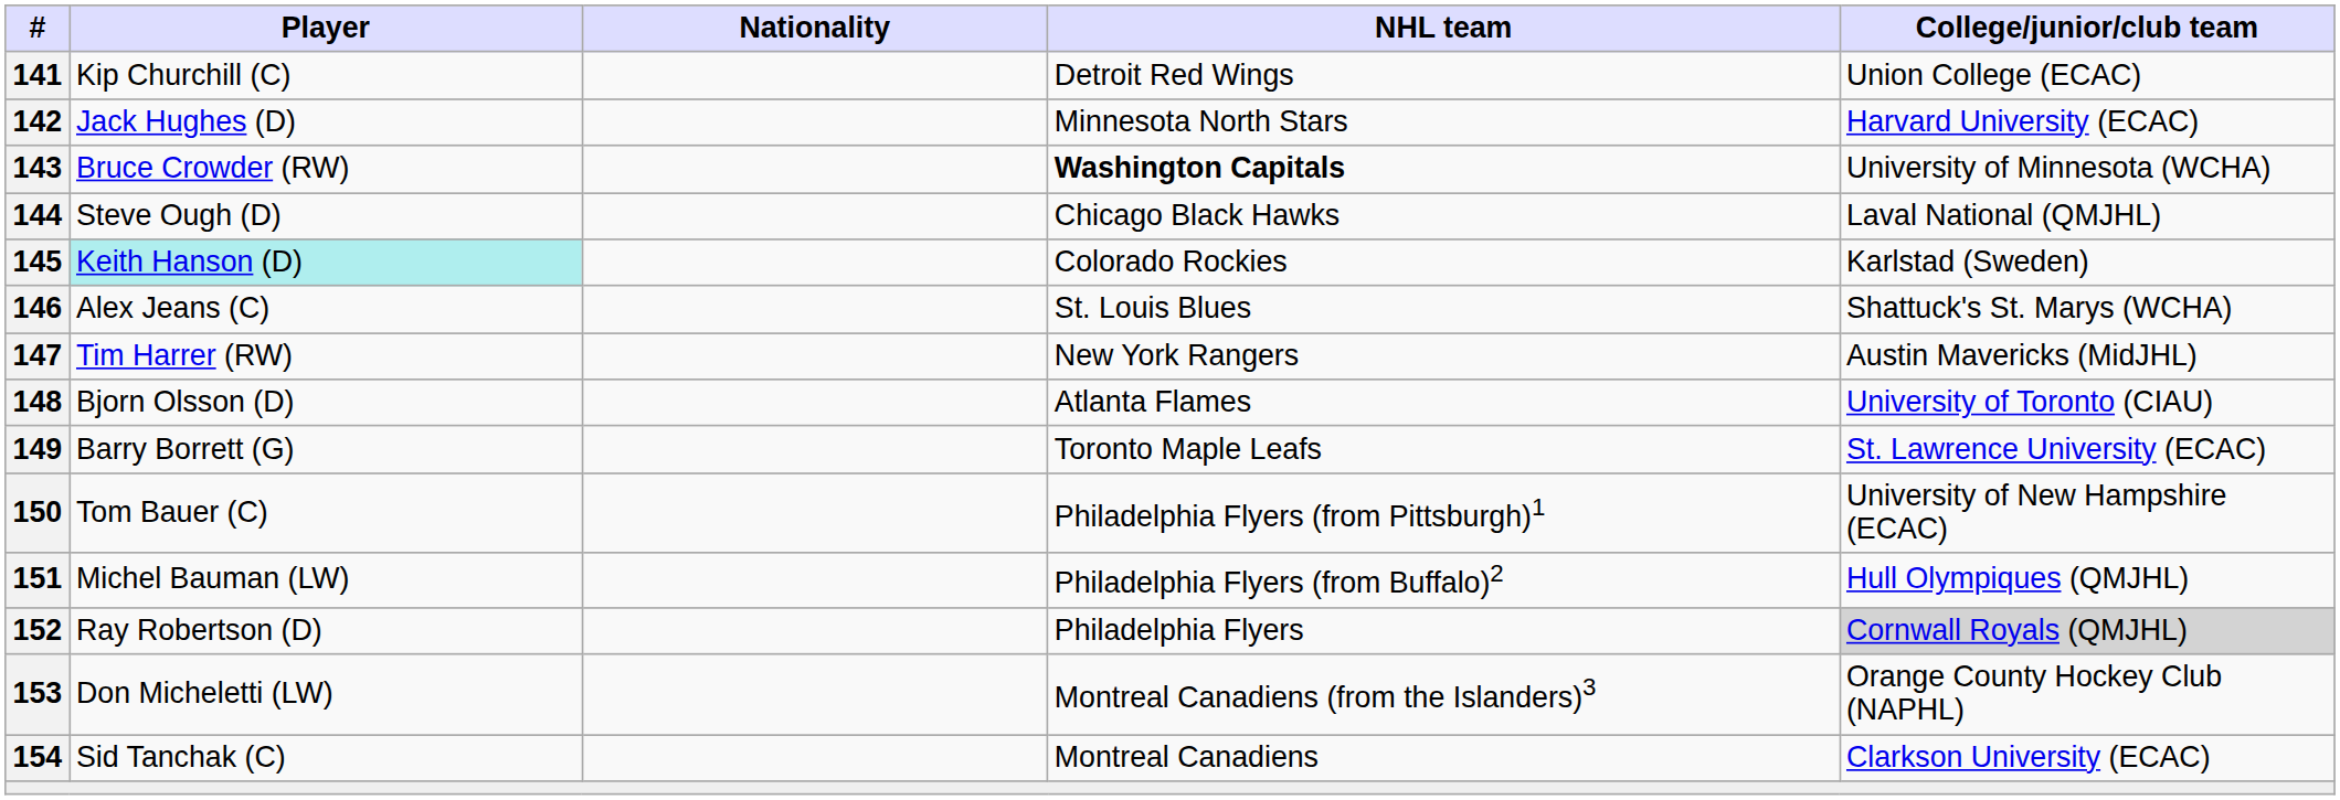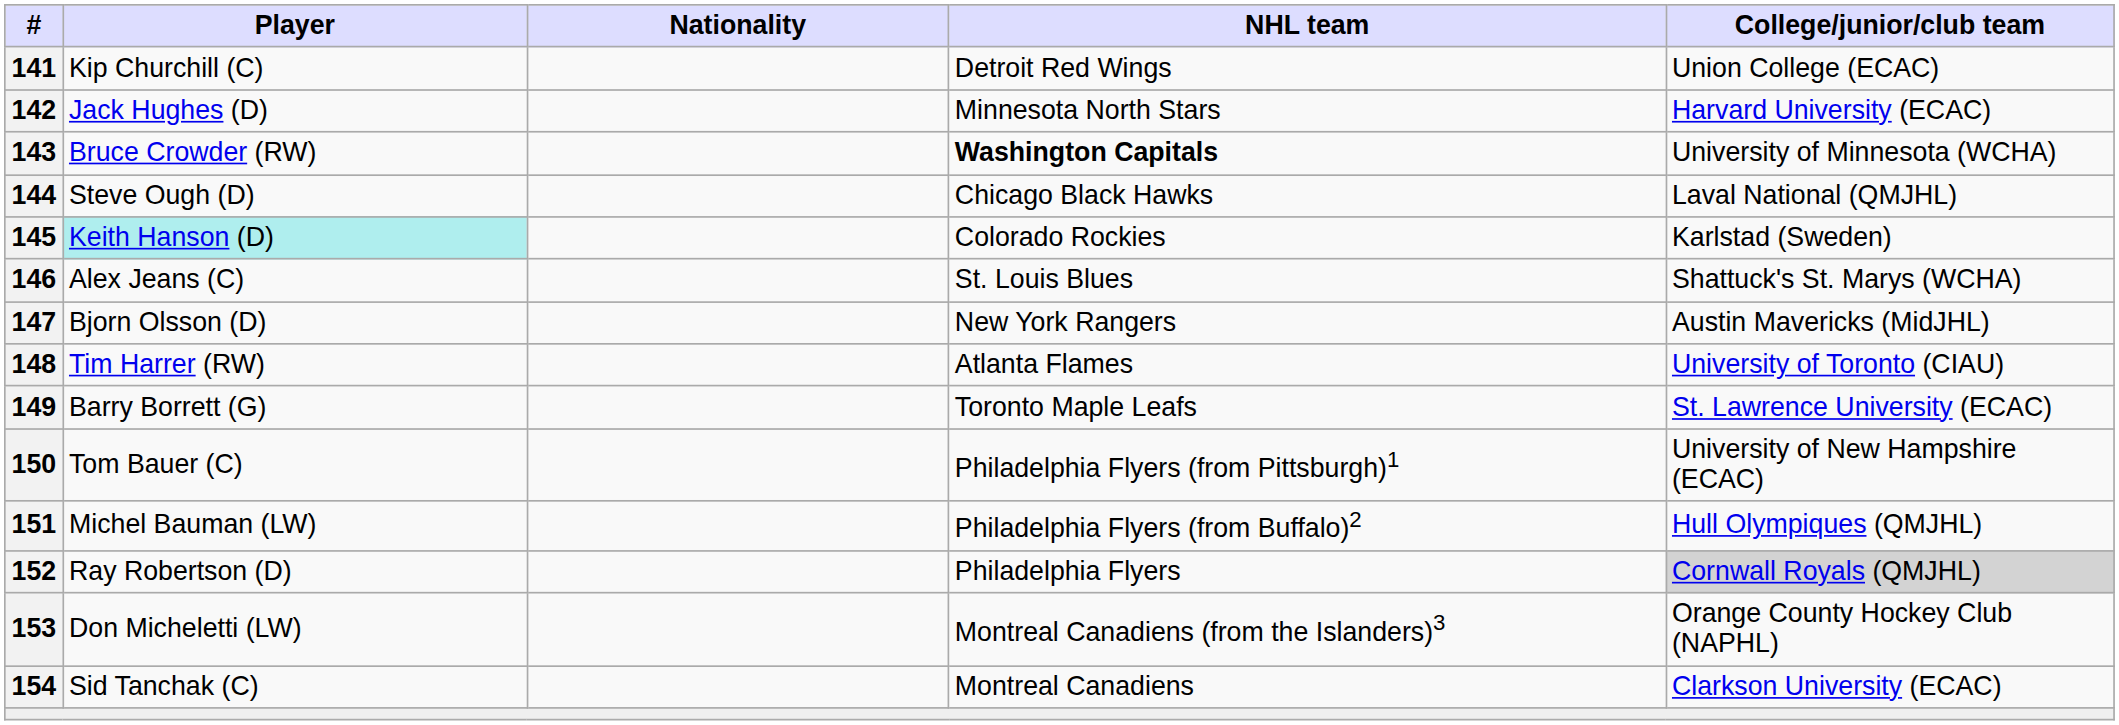147 | Player: Tim Harrer (RW) -> Bjorn Olsson (D)
148 | Player: Bjorn Olsson (D) -> Tim Harrer (RW)
